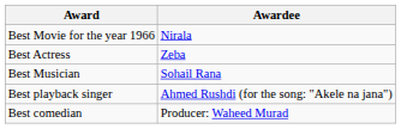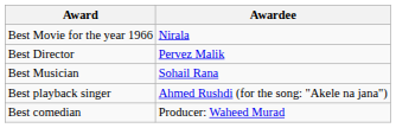+ row: Best Director | Pervez Malik
- row: Best Actress | Zeba
